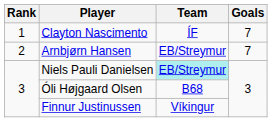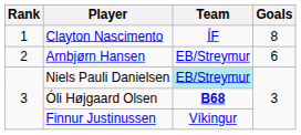Clayton Nascimento | Goals: 7 -> 8
Arnbjørn Hansen | Goals: 7 -> 6
Óli Højgaard Olsen | Team: normal -> bold
